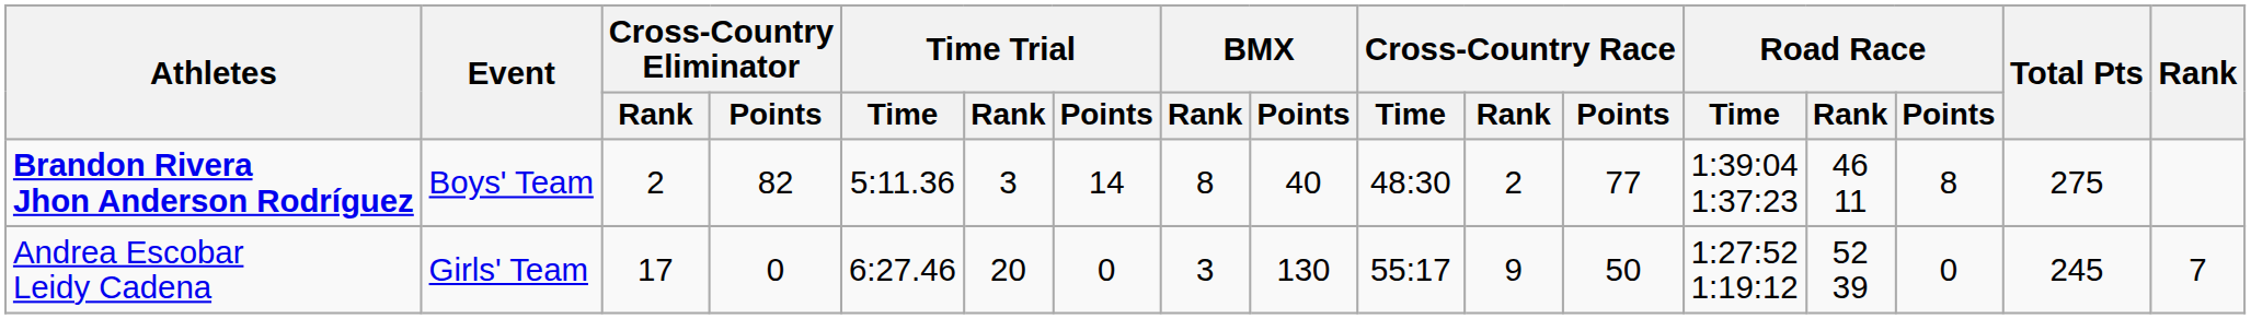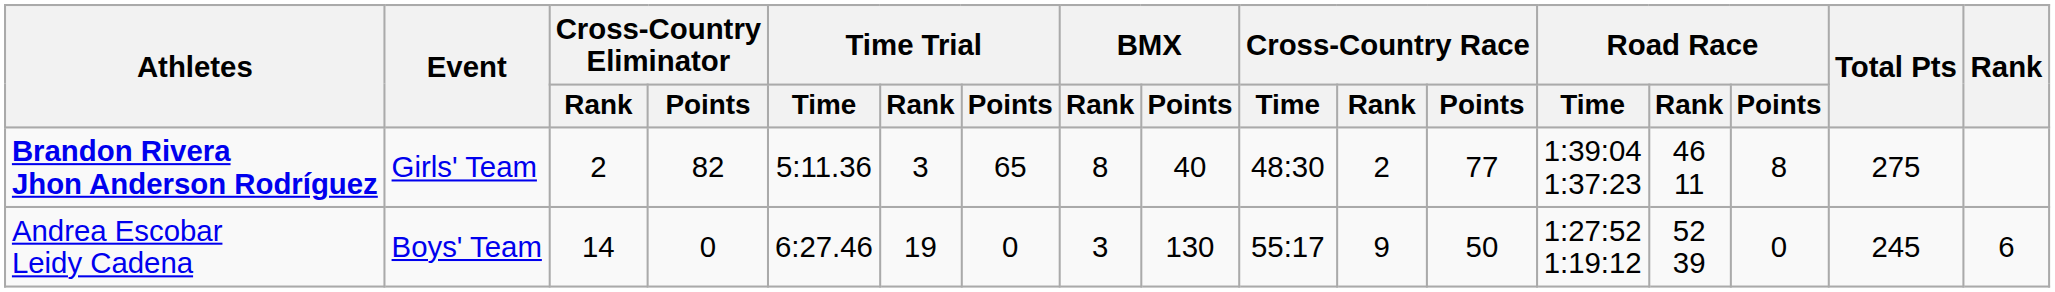Brandon Rivera Jhon Anderson Rodríguez | Event: Boys' Team -> Girls' Team
Brandon Rivera Jhon Anderson Rodríguez | Time Trial / Points: 14 -> 65
Andrea Escobar Leidy Cadena | Event: Girls' Team -> Boys' Team
Andrea Escobar Leidy Cadena | Cross-Country Eliminator / Rank: 17 -> 14
Andrea Escobar Leidy Cadena | Time Trial / Rank: 20 -> 19
Andrea Escobar Leidy Cadena | Rank: 7 -> 6
